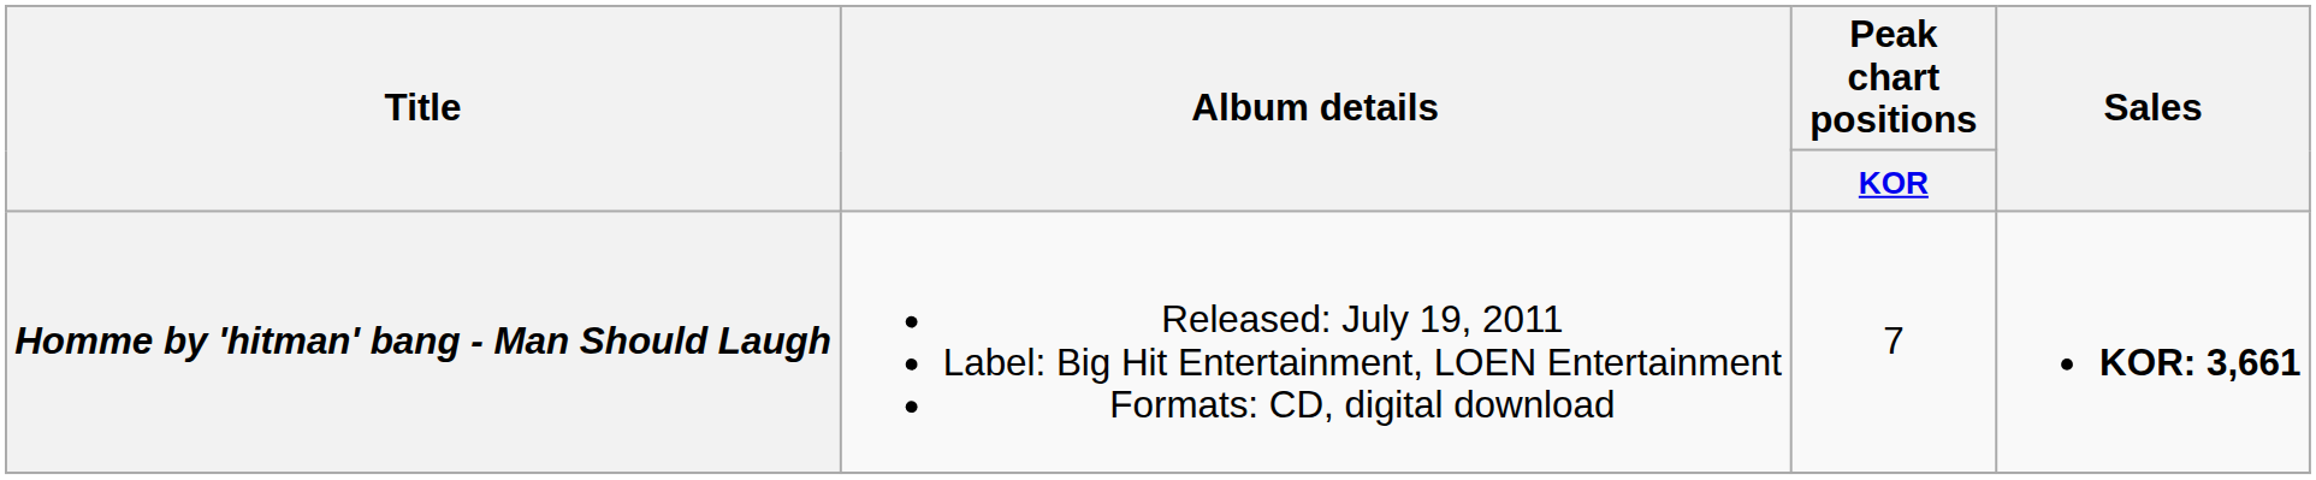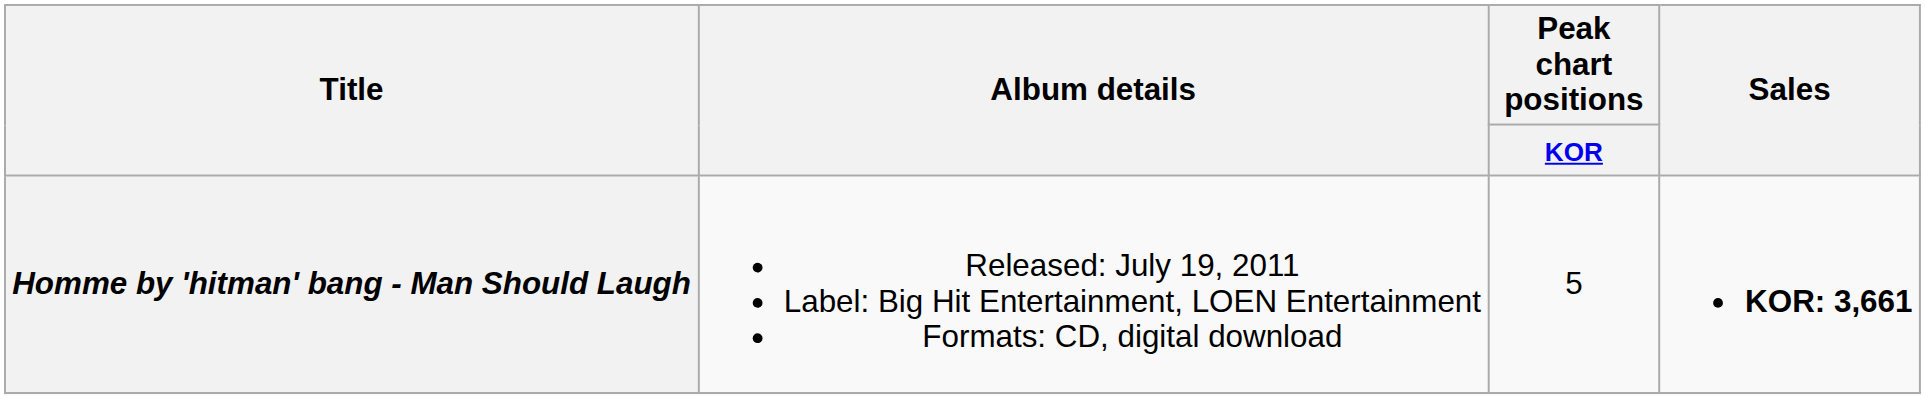Homme by 'hitman' bang - Man Should Laugh | Peak chart positions / KOR: 7 -> 5
